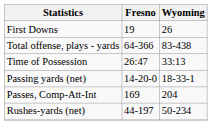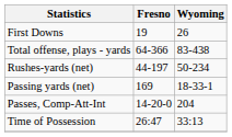rows swapped: Rushes-yards (net) <-> Time of Possession
Passing yards (net) | Fresno: 14-20-0 -> 169
Passes, Comp-Att-Int | Fresno: 169 -> 14-20-0
